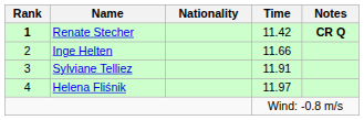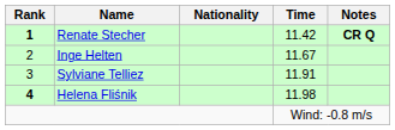Inge Helten | Time: 11.66 -> 11.67
Helena Fliśnik | Rank: normal -> bold
Helena Fliśnik | Time: 11.97 -> 11.98
